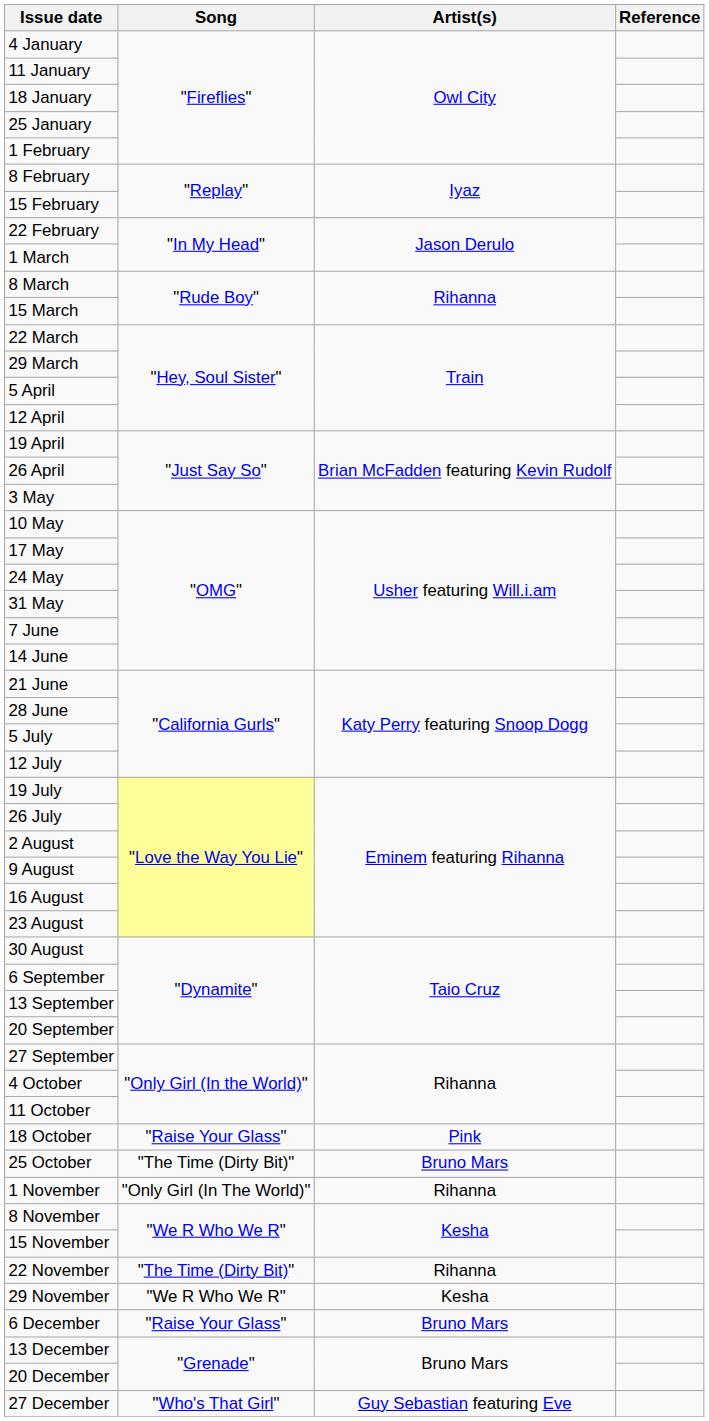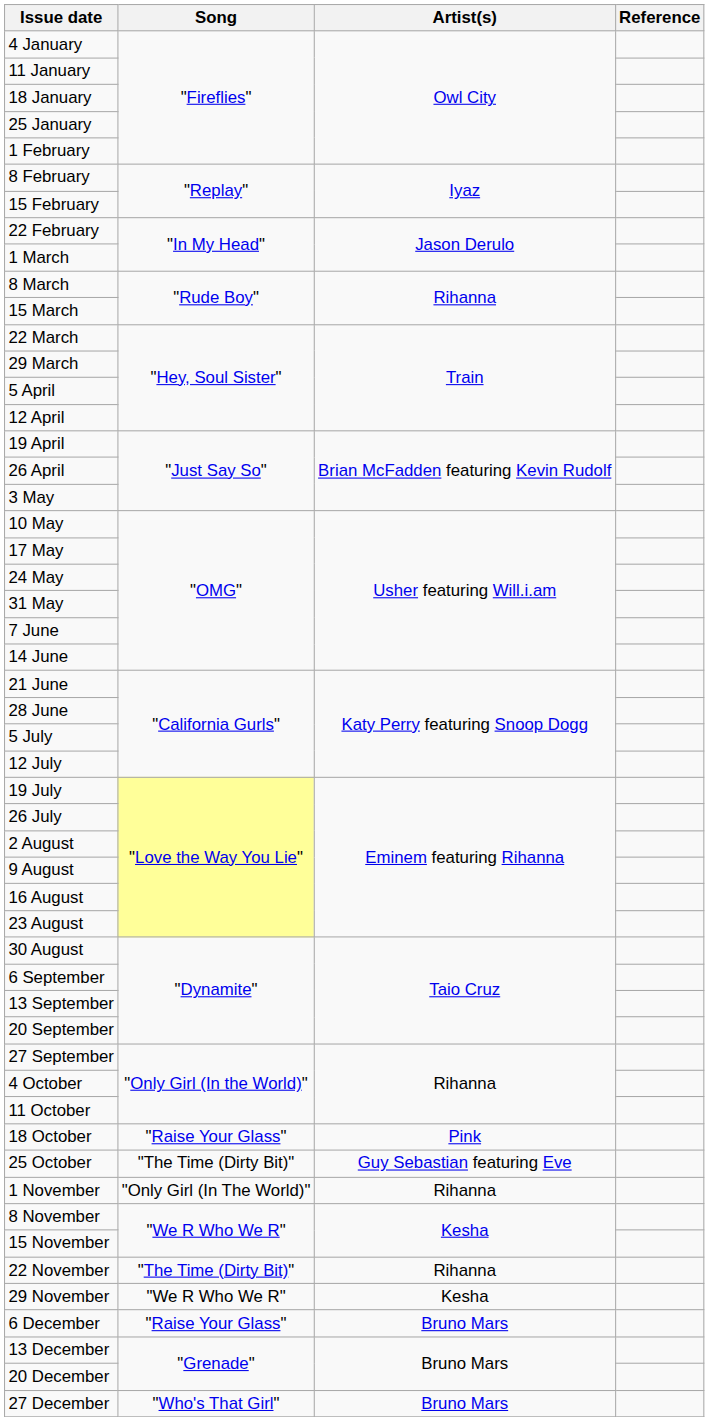25 October | Artist(s): Bruno Mars -> Guy Sebastian featuring Eve
27 December | Artist(s): Guy Sebastian featuring Eve -> Bruno Mars
